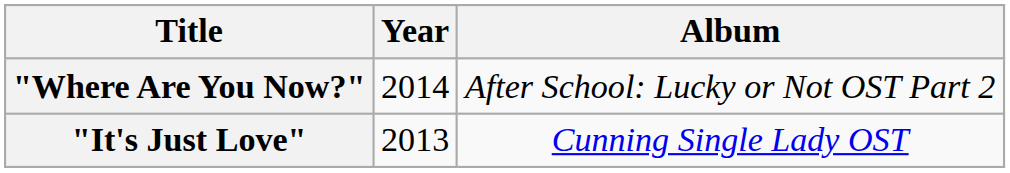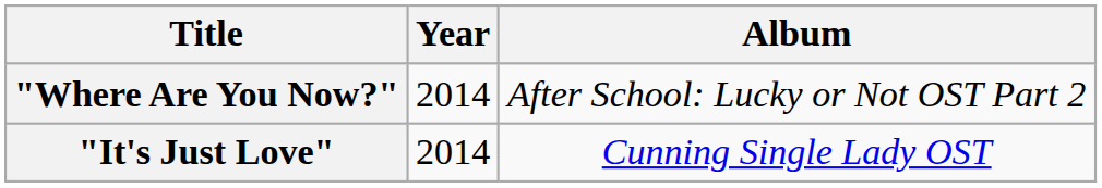"It's Just Love" | Year: 2013 -> 2014
